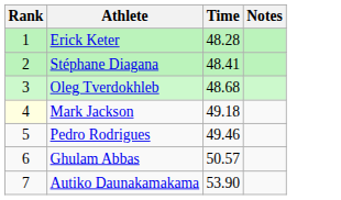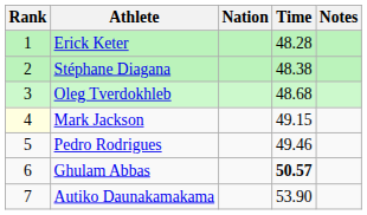+ column: Nation
Stéphane Diagana | Time: 48.41 -> 48.38
Mark Jackson | Time: 49.18 -> 49.15
Ghulam Abbas | Time: normal -> bold
